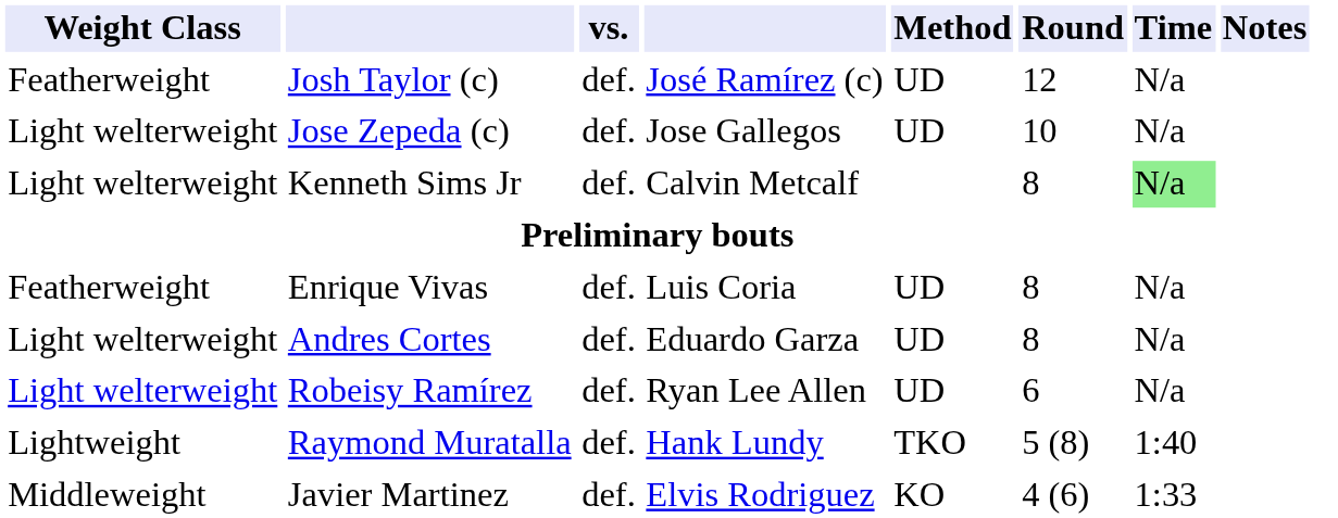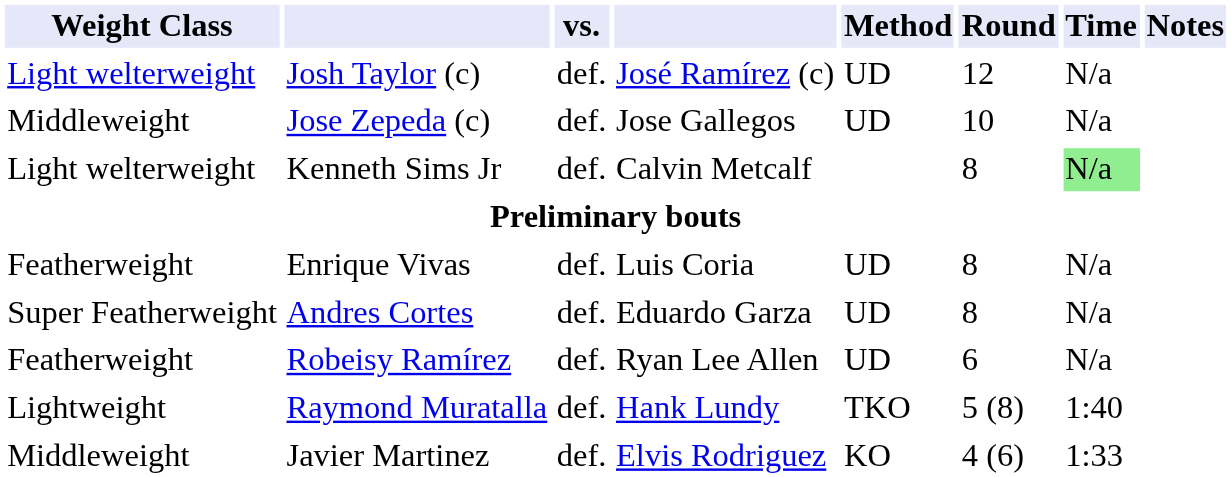Josh Taylor (c) | Weight Class: Featherweight -> Light welterweight
Jose Zepeda (c) | Weight Class: Light welterweight -> Middleweight
Andres Cortes | Weight Class: Light welterweight -> Super Featherweight
Robeisy Ramírez | Weight Class: Light welterweight -> Featherweight
